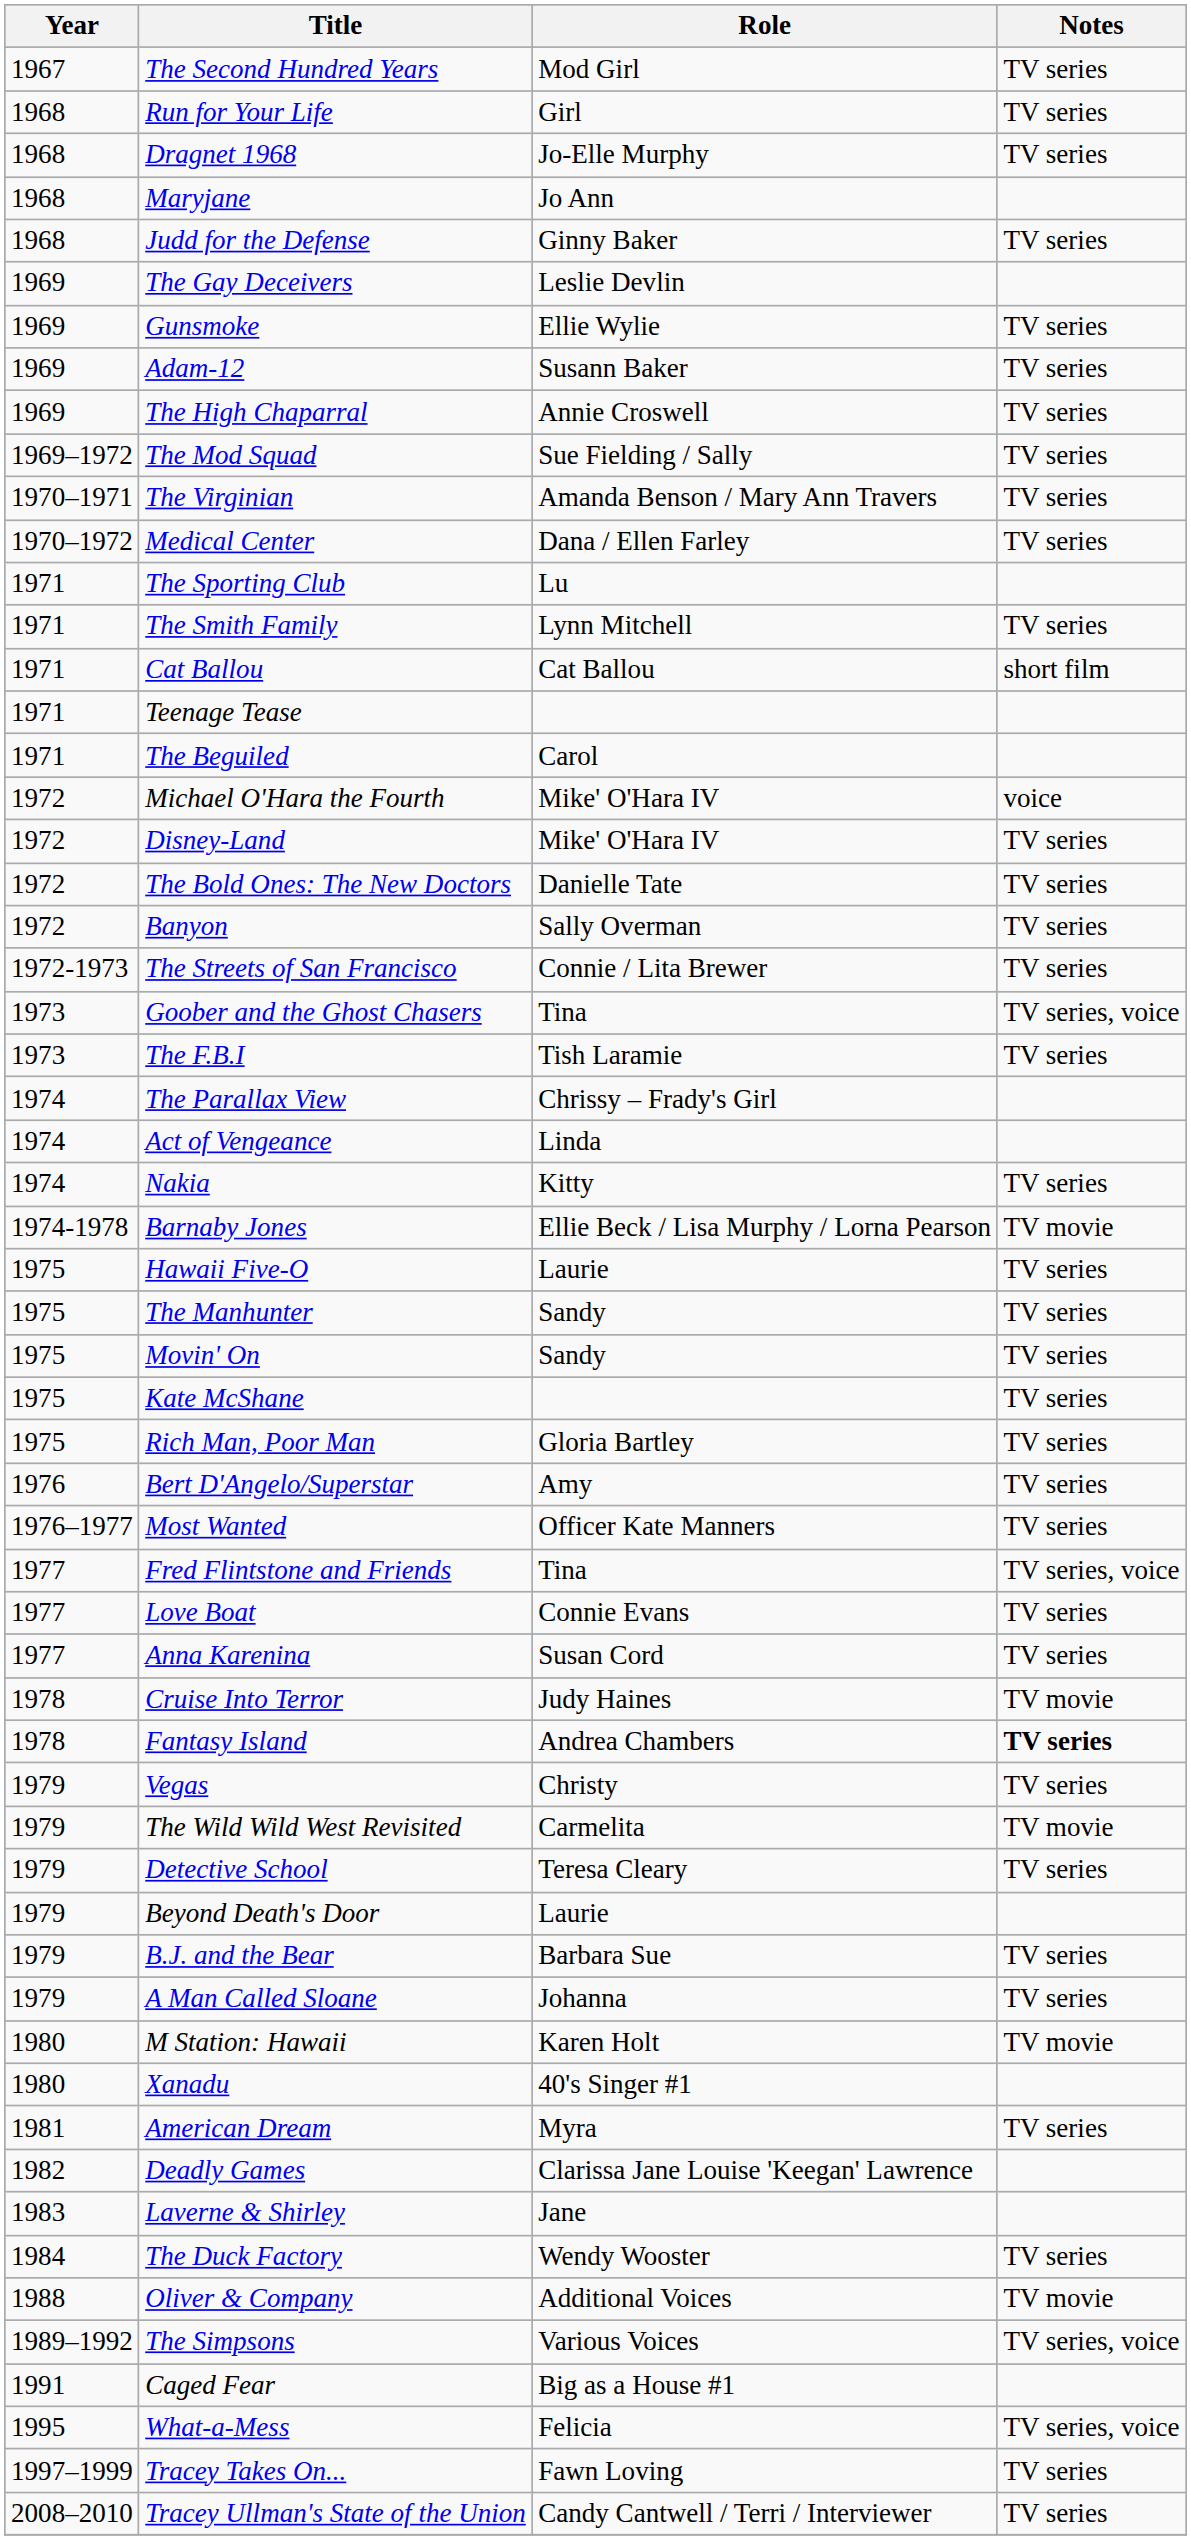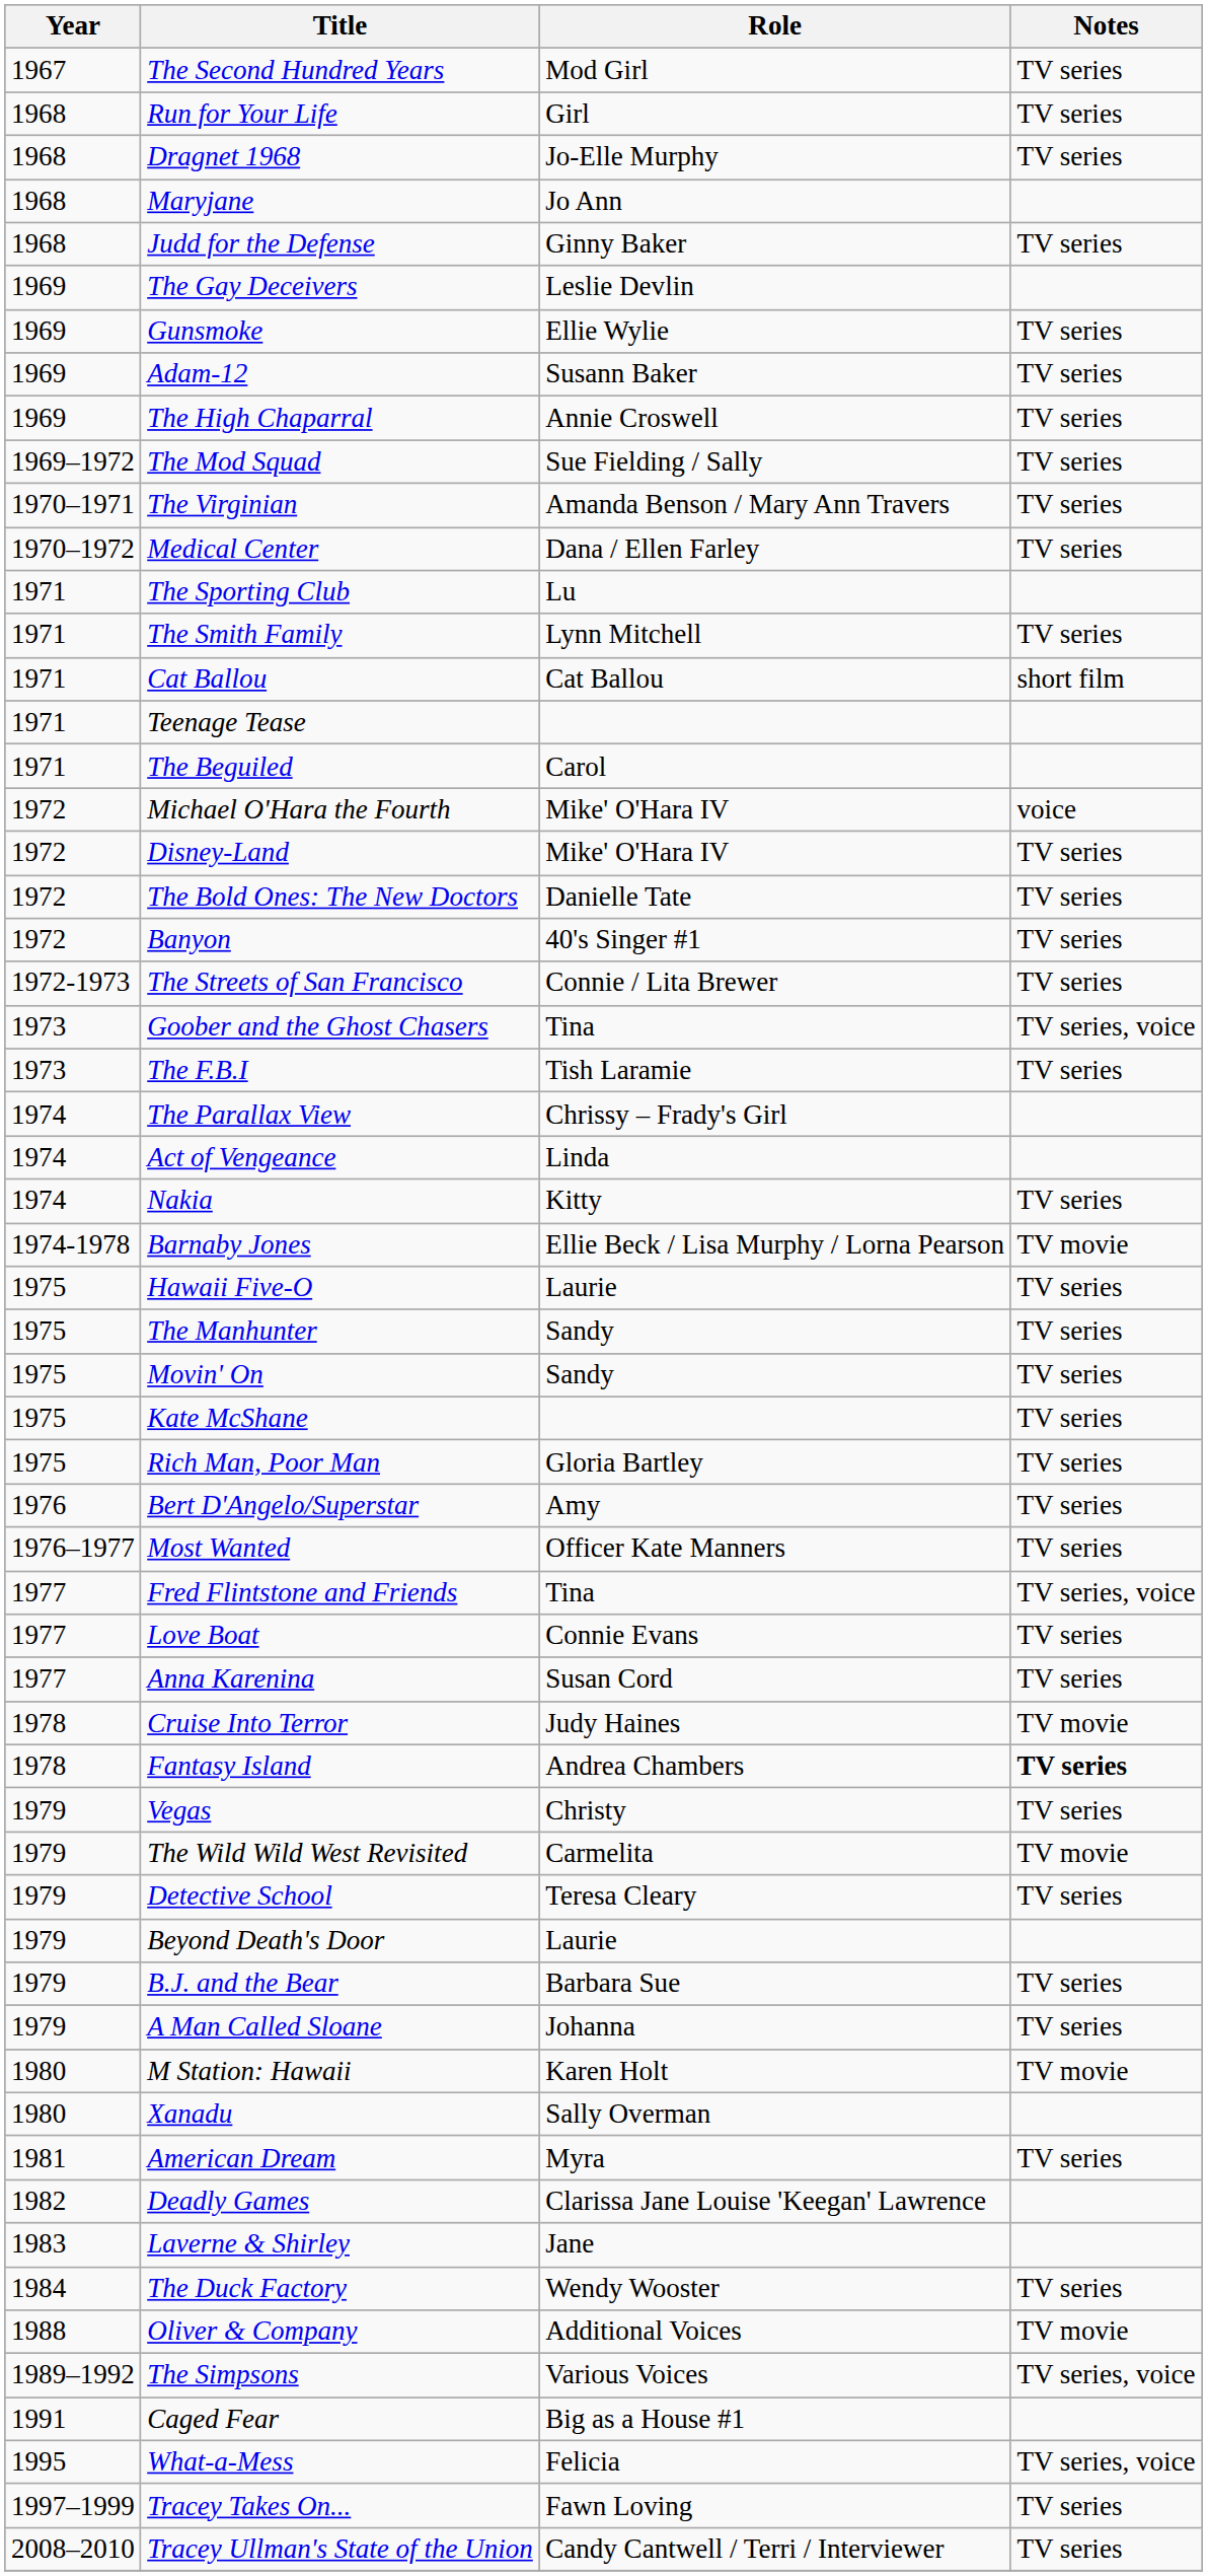Banyon | Role: Sally Overman -> 40's Singer #1
Xanadu | Role: 40's Singer #1 -> Sally Overman
